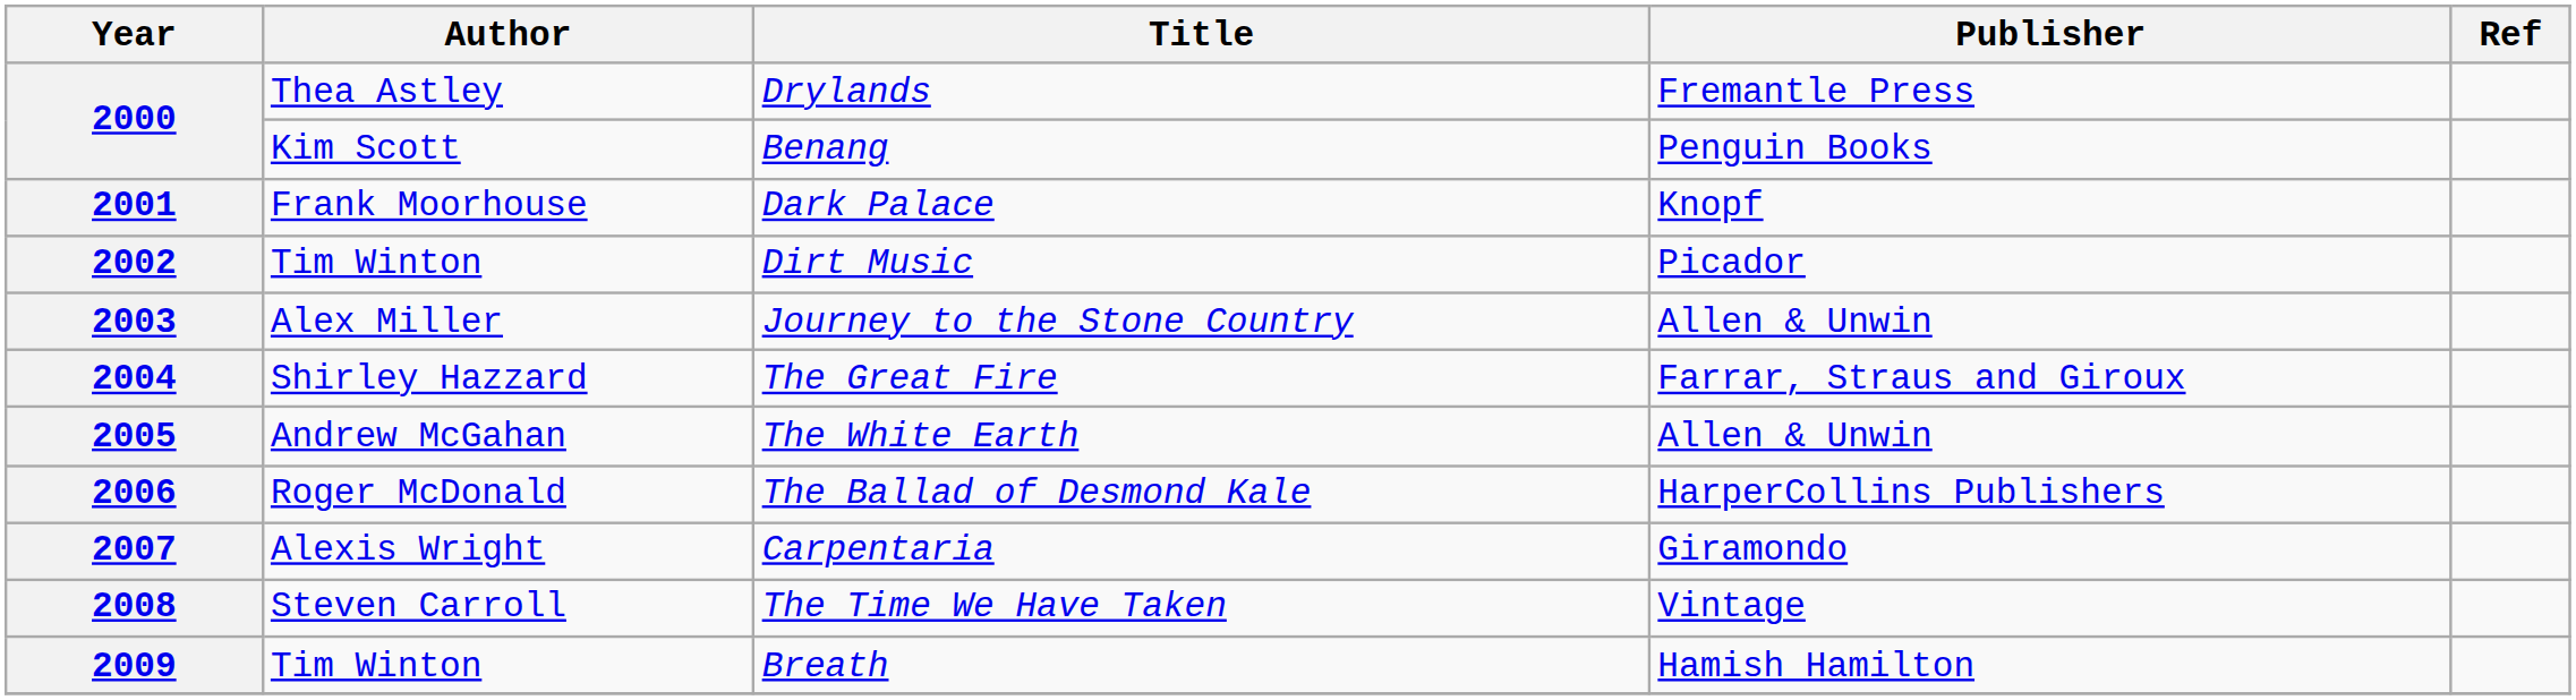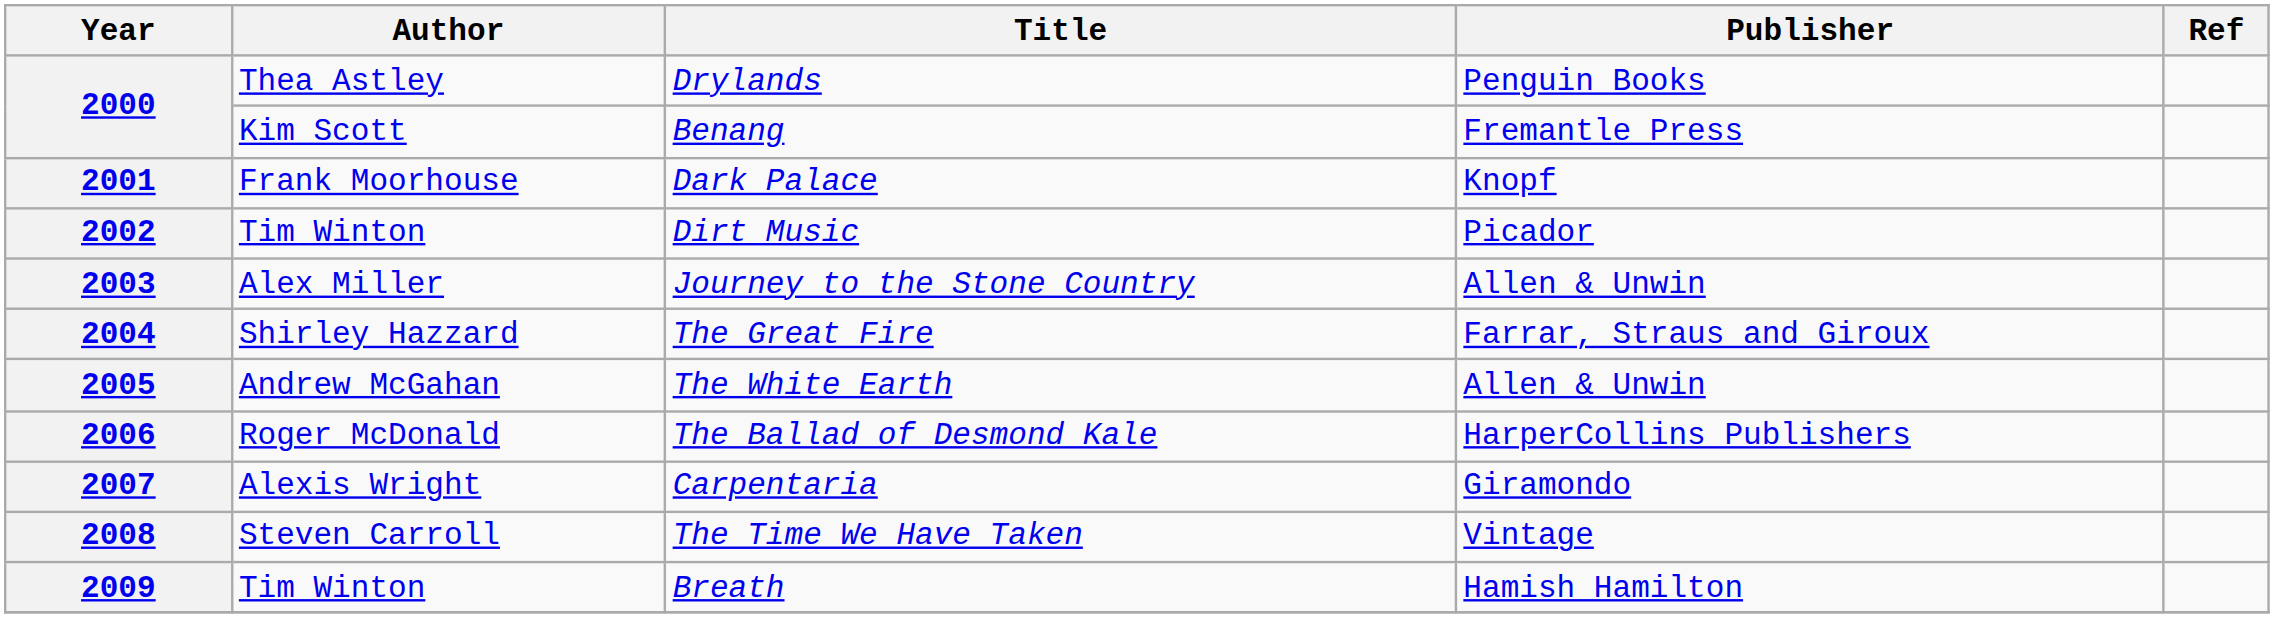2000 / Drylands | Publisher: Fremantle Press -> Penguin Books
2000 / Benang | Publisher: Penguin Books -> Fremantle Press
